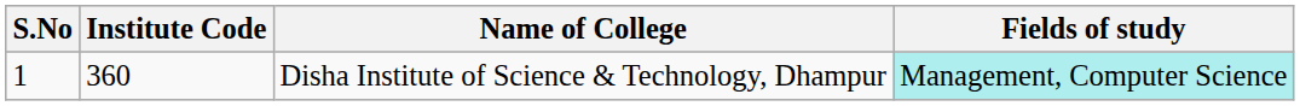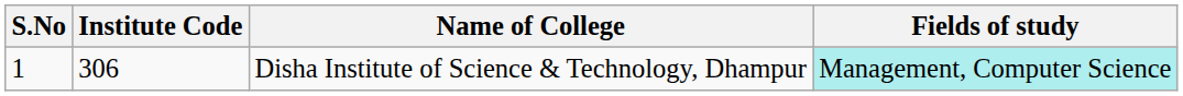Disha Institute of Science & Technology, Dhampur | Institute Code: 360 -> 306
